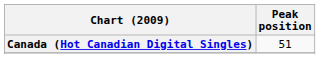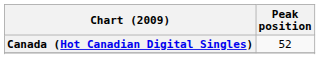Canada (Hot Canadian Digital Singles) | Peak position: 51 -> 52
